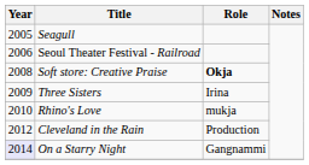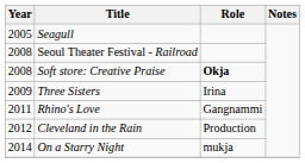Seoul Theater Festival - Railroad | Year: 2006 -> 2008
Rhino's Love | Year: 2010 -> 2011
Rhino's Love | Role: mukja -> Gangnammi
On a Starry Night | Year: lavender background -> no background
On a Starry Night | Role: Gangnammi -> mukja
